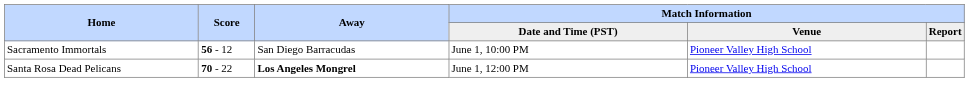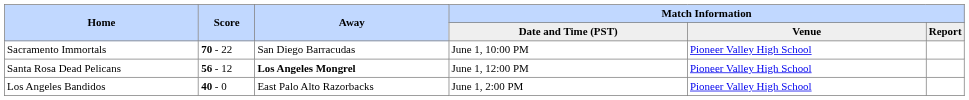Sacramento Immortals | Score: 56 - 12 -> 70 - 22
Santa Rosa Dead Pelicans | Score: 70 - 22 -> 56 - 12
+ row: Los Angeles Bandidos | 40 - 0 | East Palo Alto Razorbacks | June 1, 2:00 PM | Pioneer Valley High School
